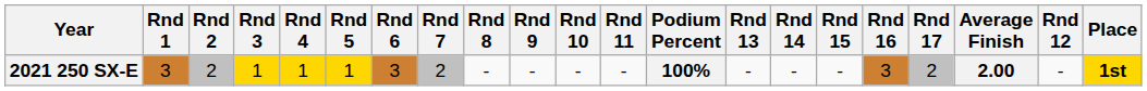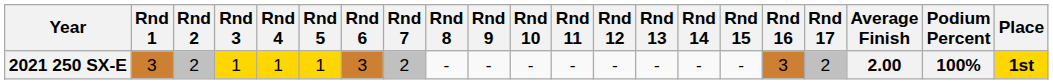columns swapped: Rnd 12 <-> Podium Percent
